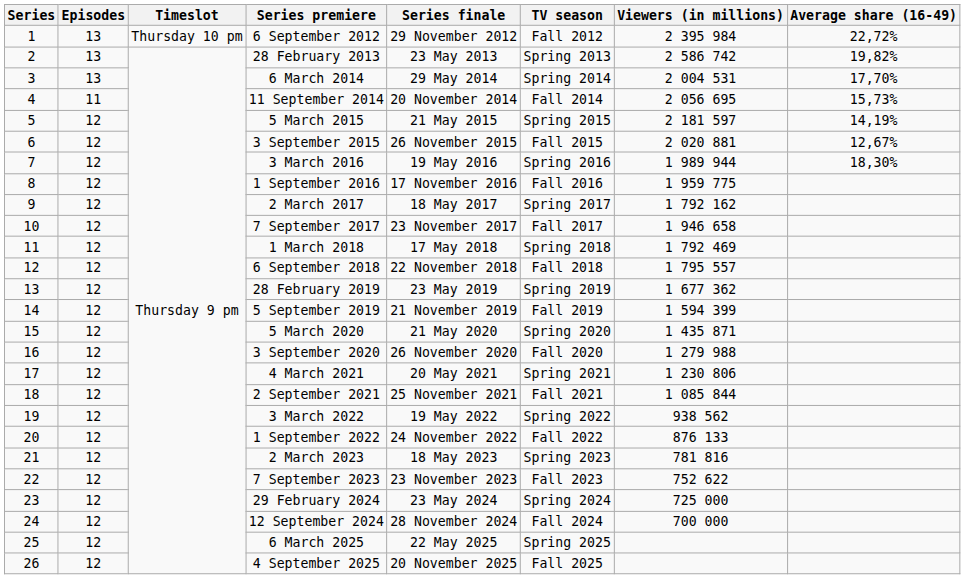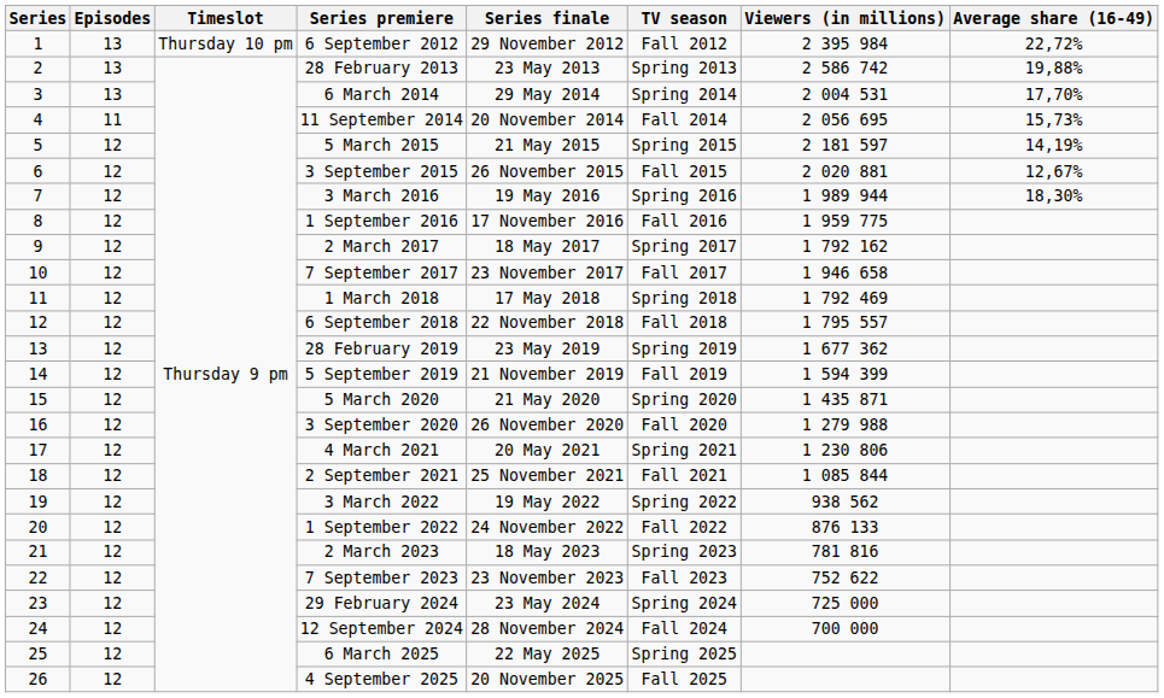28 February 2013 | Average share (16-49): 19,82% -> 19,88%
